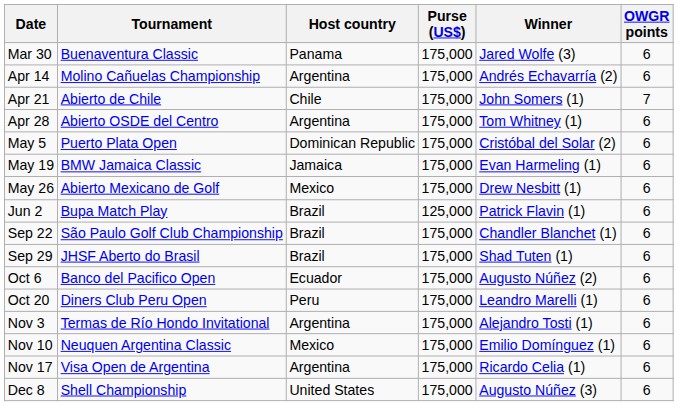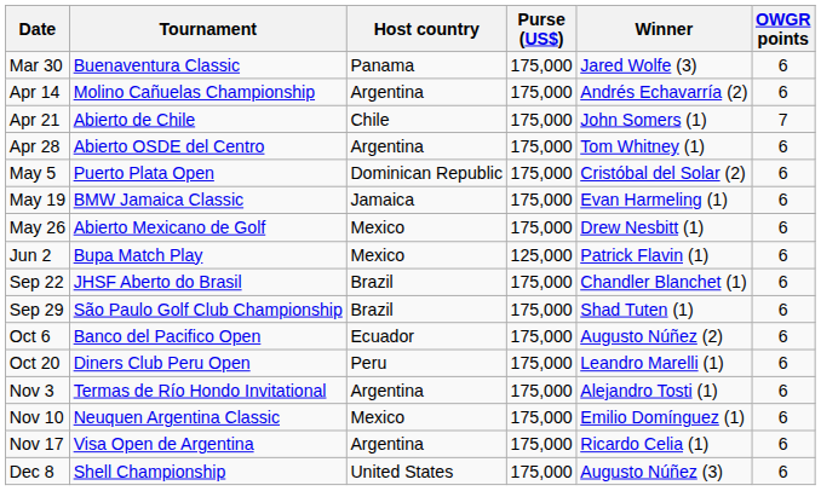Jun 2 | Host country: Brazil -> Mexico
Sep 22 | Tournament: São Paulo Golf Club Championship -> JHSF Aberto do Brasil
Sep 29 | Tournament: JHSF Aberto do Brasil -> São Paulo Golf Club Championship
